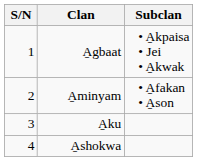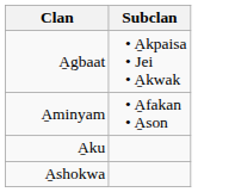- column: S/N | 1 | 2 | 3 | 4
